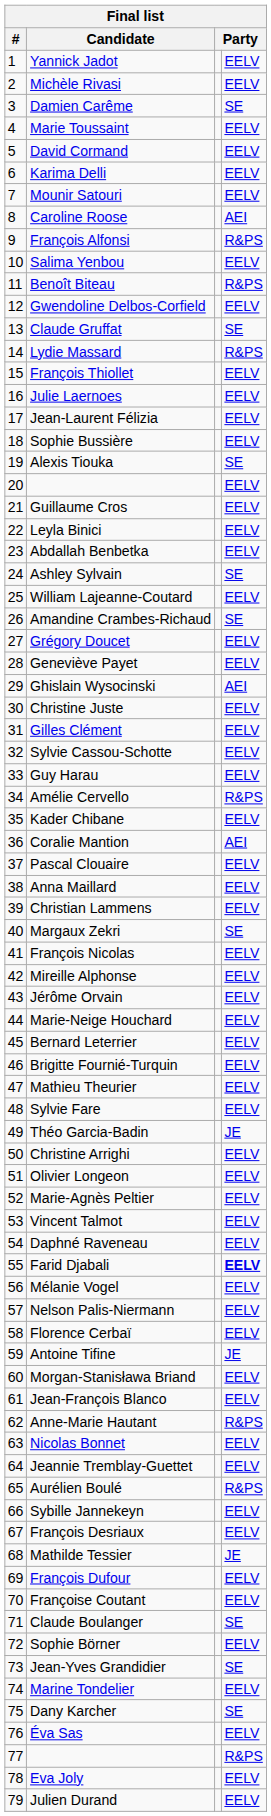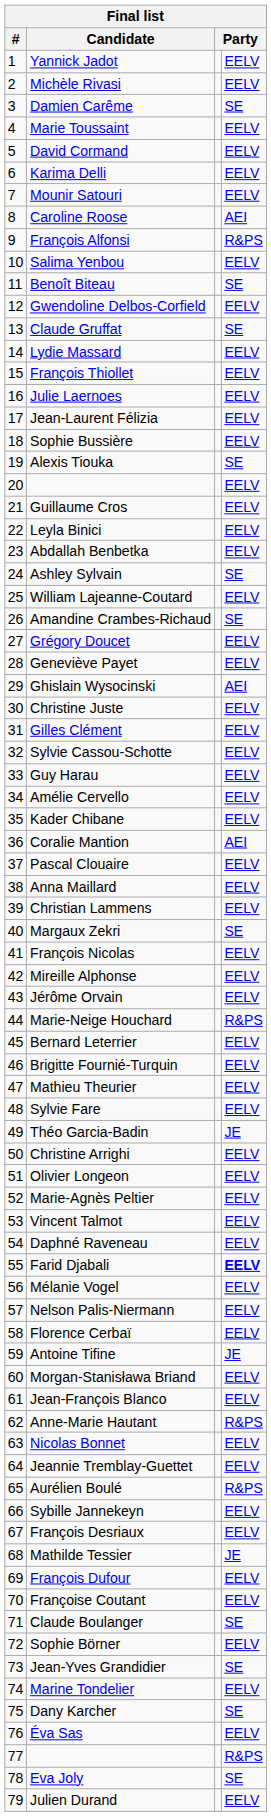Benoît Biteau | column 4: R&PS -> SE
Lydie Massard | column 4: R&PS -> EELV
Amélie Cervello | column 4: R&PS -> EELV
Marie-Neige Houchard | column 4: EELV -> R&PS
Eva Joly | column 4: EELV -> SE
